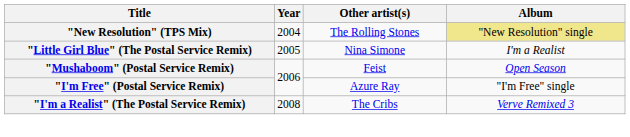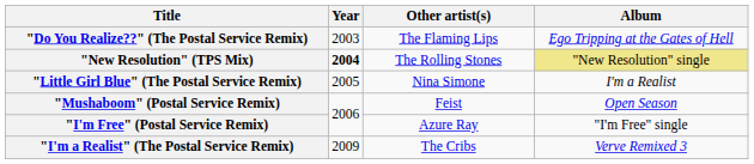+ row: "Do You Realize??" (The Postal Service Remix) | 2003 | The Flaming Lips | Ego Tripping at the Gates of Hell
"New Resolution" (TPS Mix) | Year: normal -> bold
"I'm a Realist" (The Postal Service Remix) | Year: 2008 -> 2009
